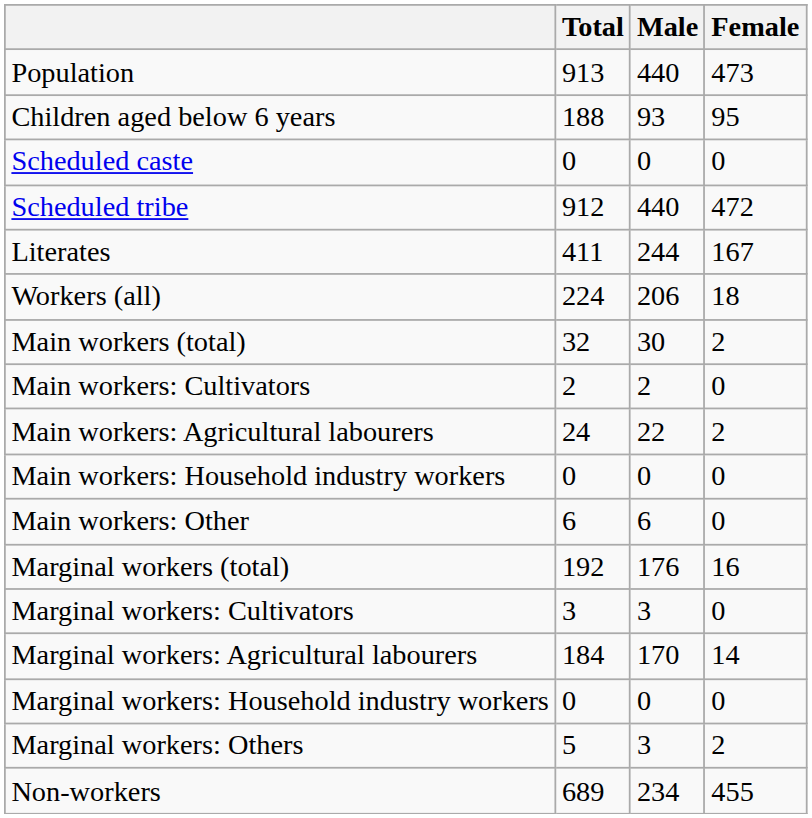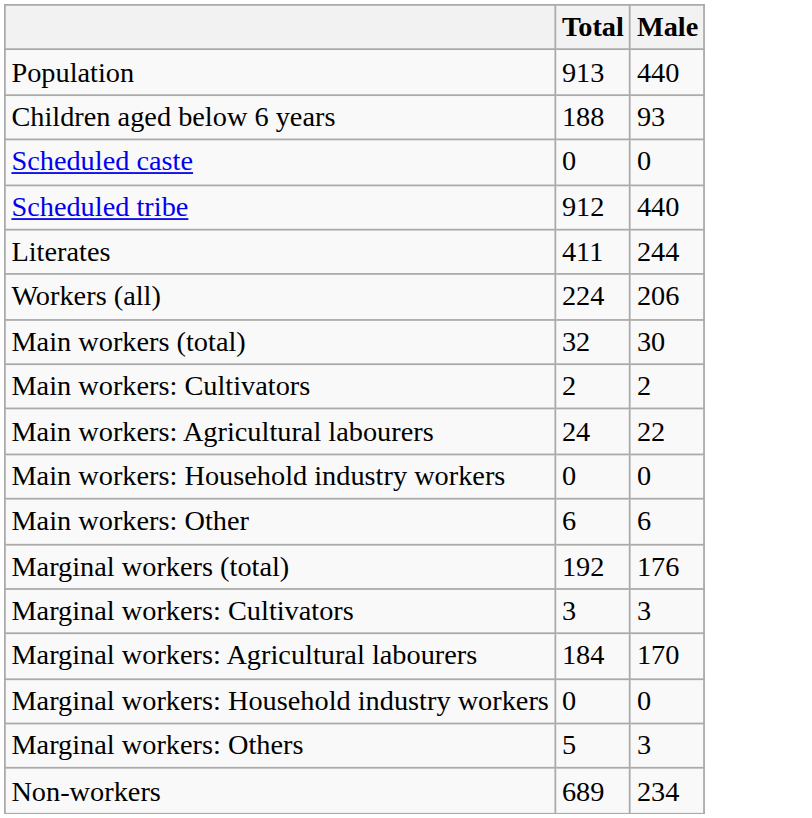- column: Female | 473 | 95 | 0 | 472 | 167 | 18 | 2 | 0 | 2 | 0 | 0 | 16 | 0 | 14 | 0 | 2 | 455
